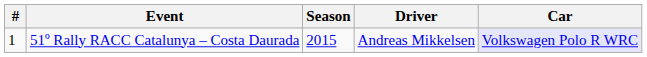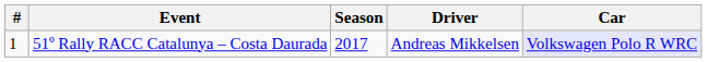51º Rally RACC Catalunya – Costa Daurada | Season: 2015 -> 2017
